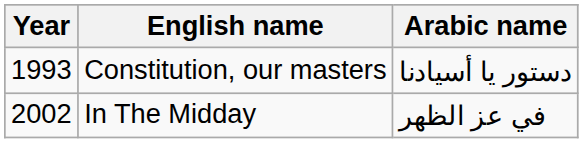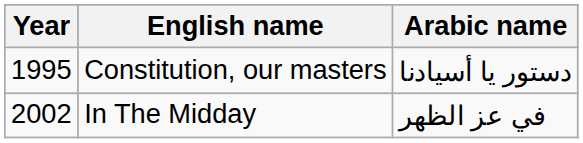Constitution, our masters | Year: 1993 -> 1995
